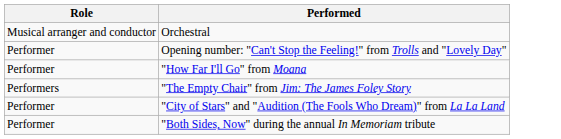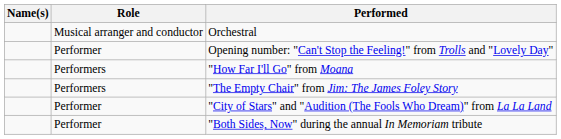+ column: Name(s)
"How Far I'll Go" from Moana | Role: Performer -> Performers
